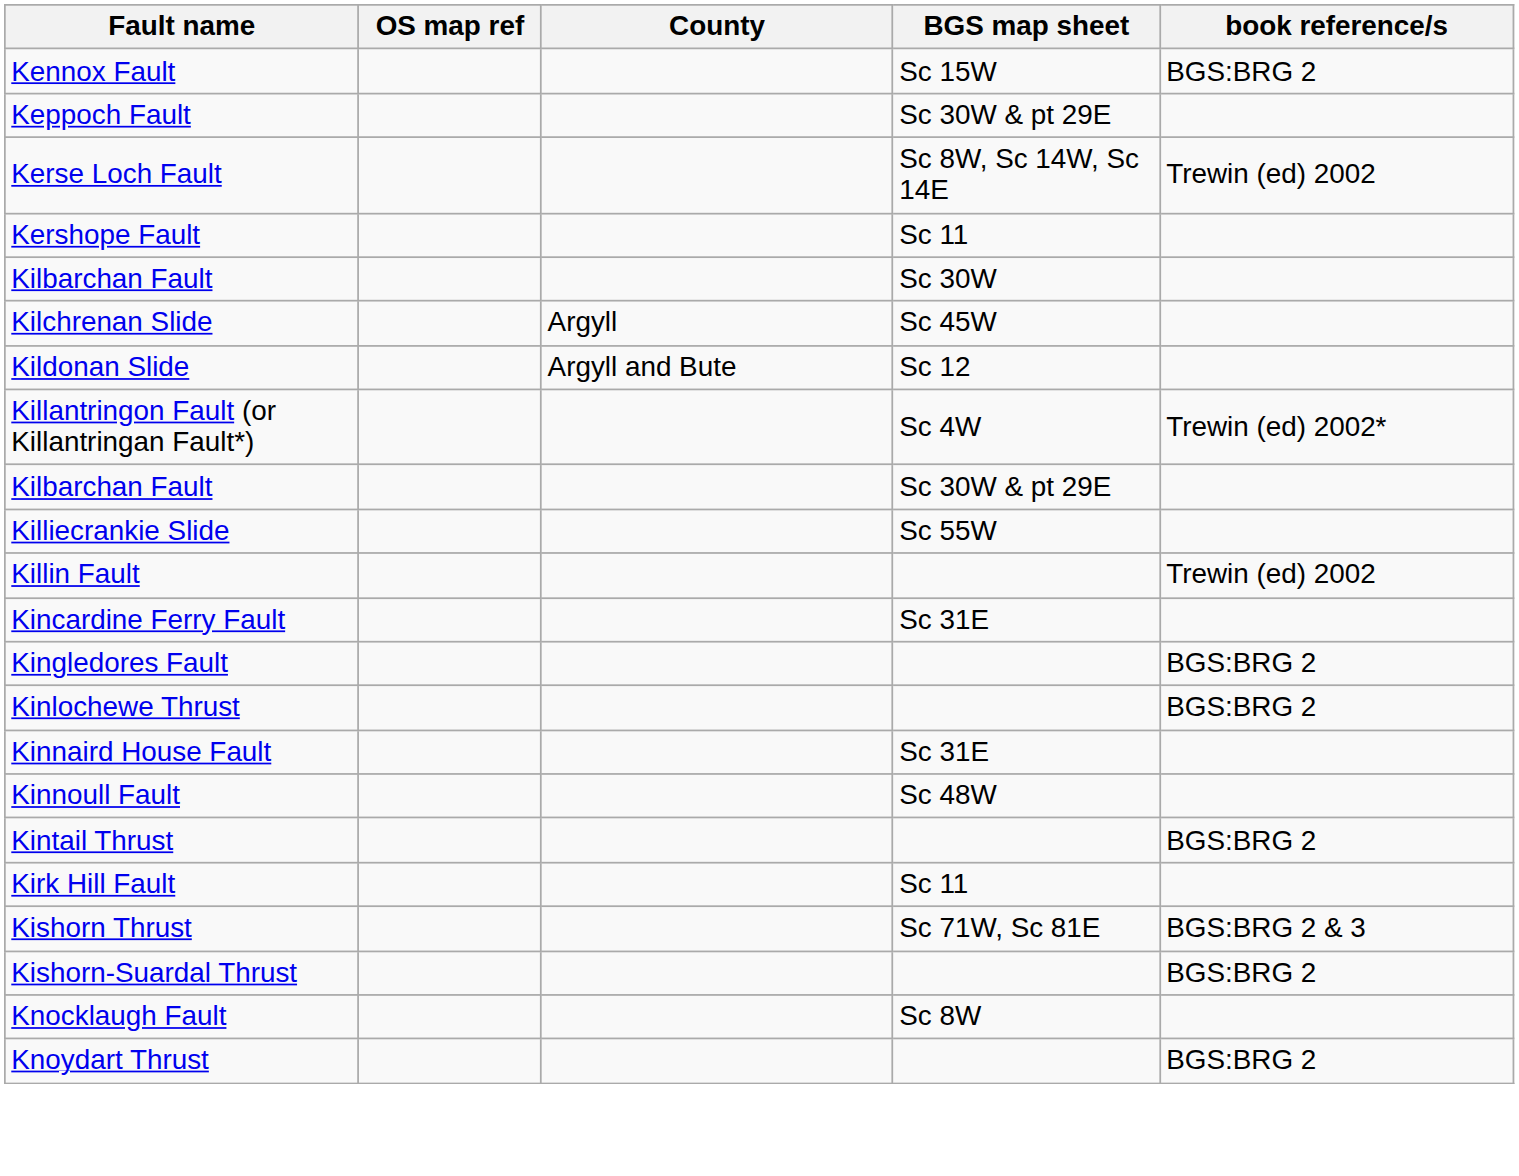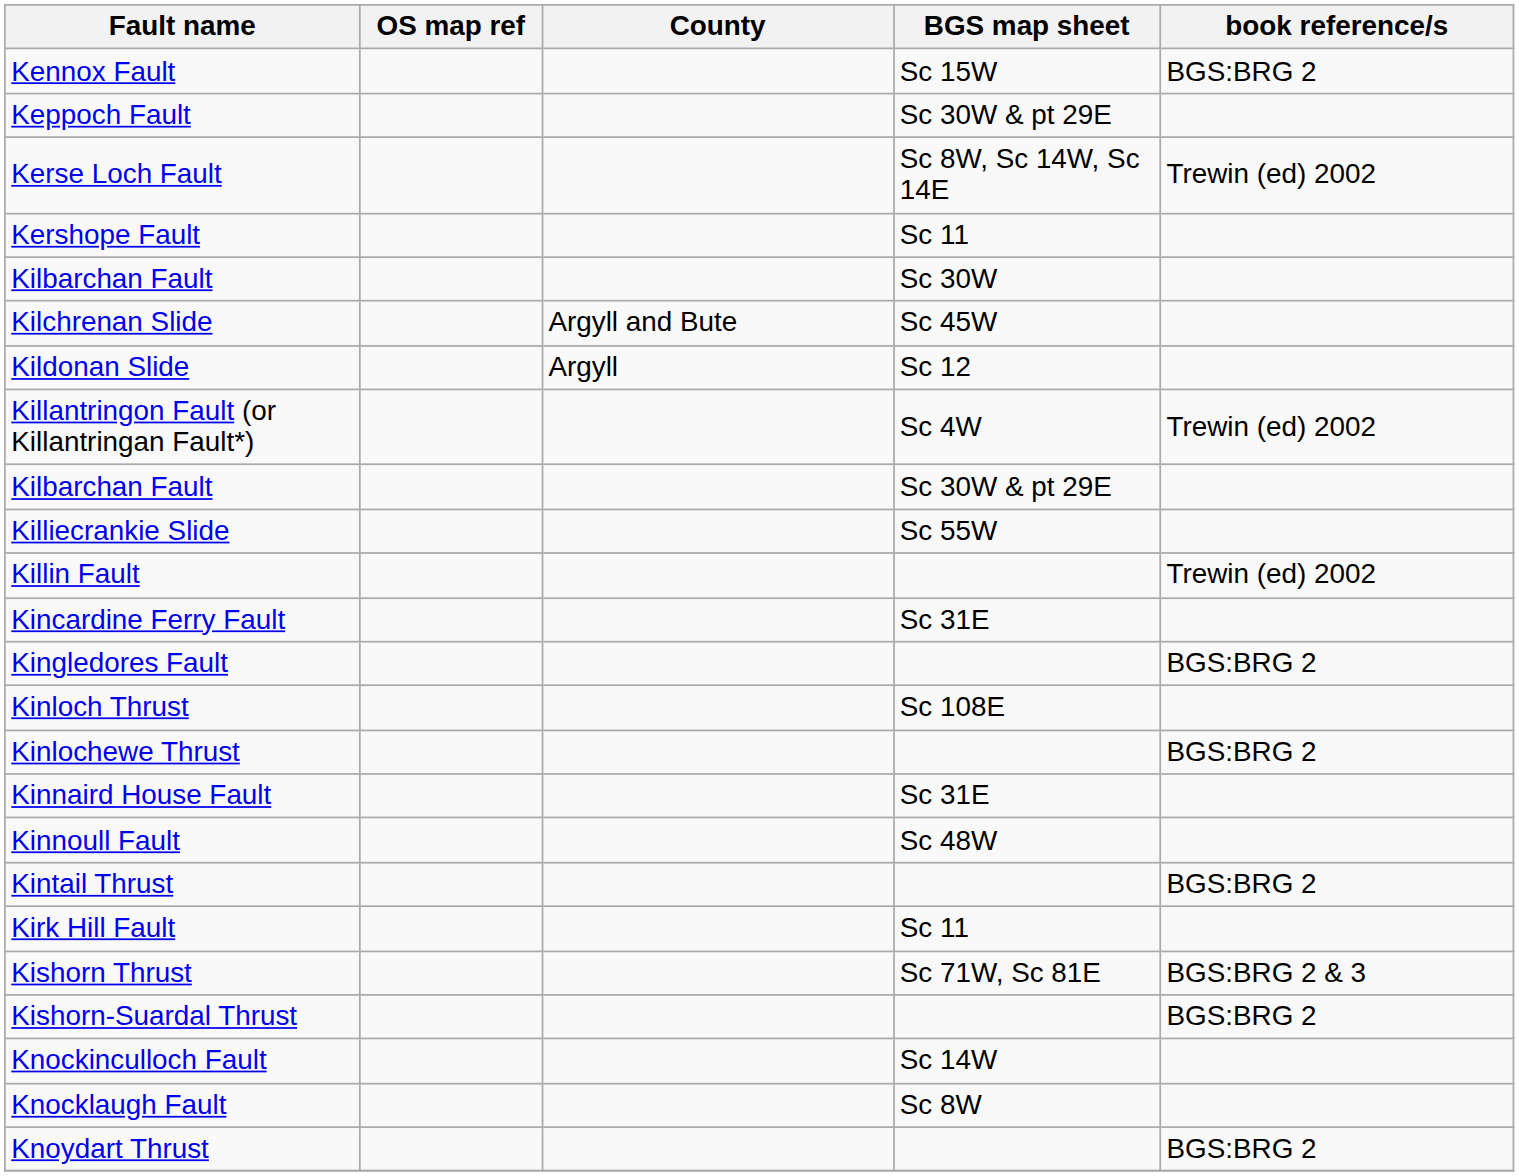Kilchrenan Slide | County: Argyll -> Argyll and Bute
Kildonan Slide | County: Argyll and Bute -> Argyll
Killantringon Fault (or Killantringan Fault*) | book reference/s: Trewin (ed) 2002* -> Trewin (ed) 2002
+ row: Kinloch Thrust | Sc 108E
+ row: Knockinculloch Fault | Sc 14W
